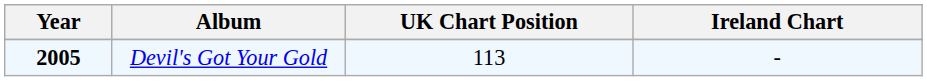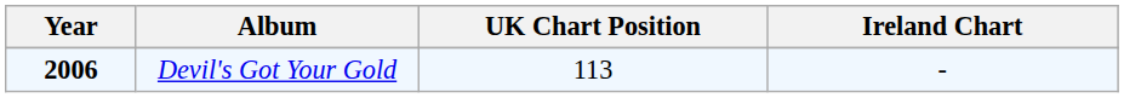Devil's Got Your Gold | Year: 2005 -> 2006
